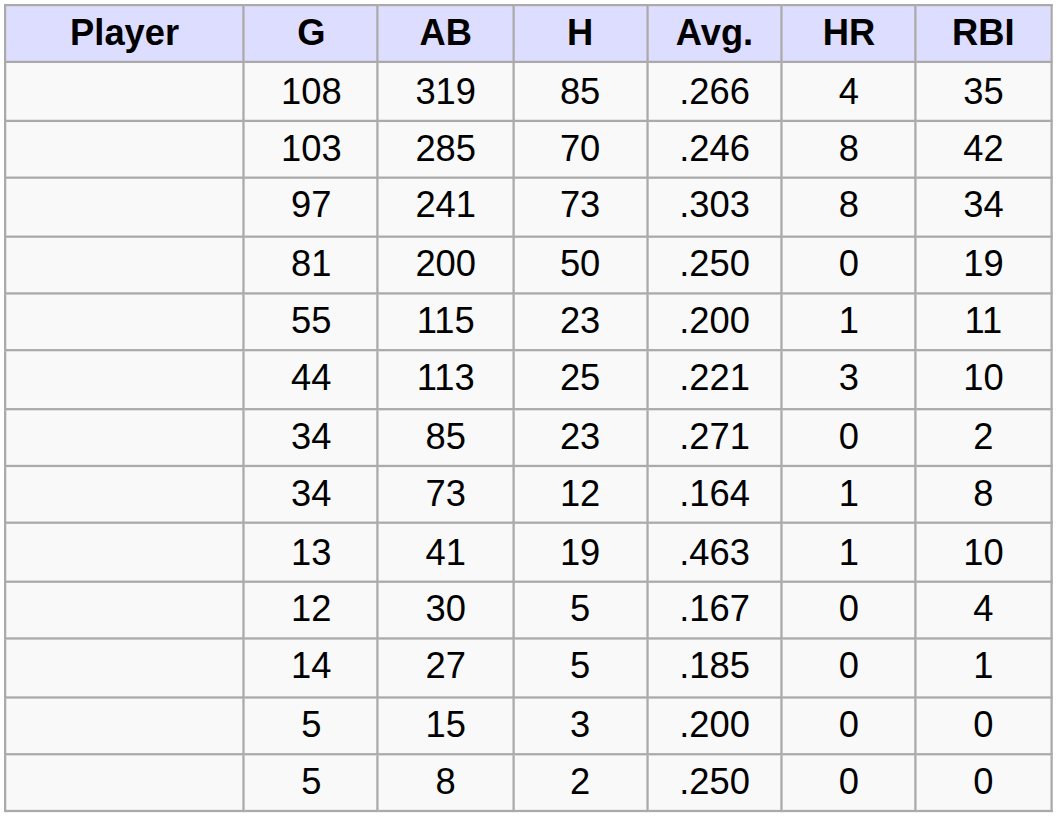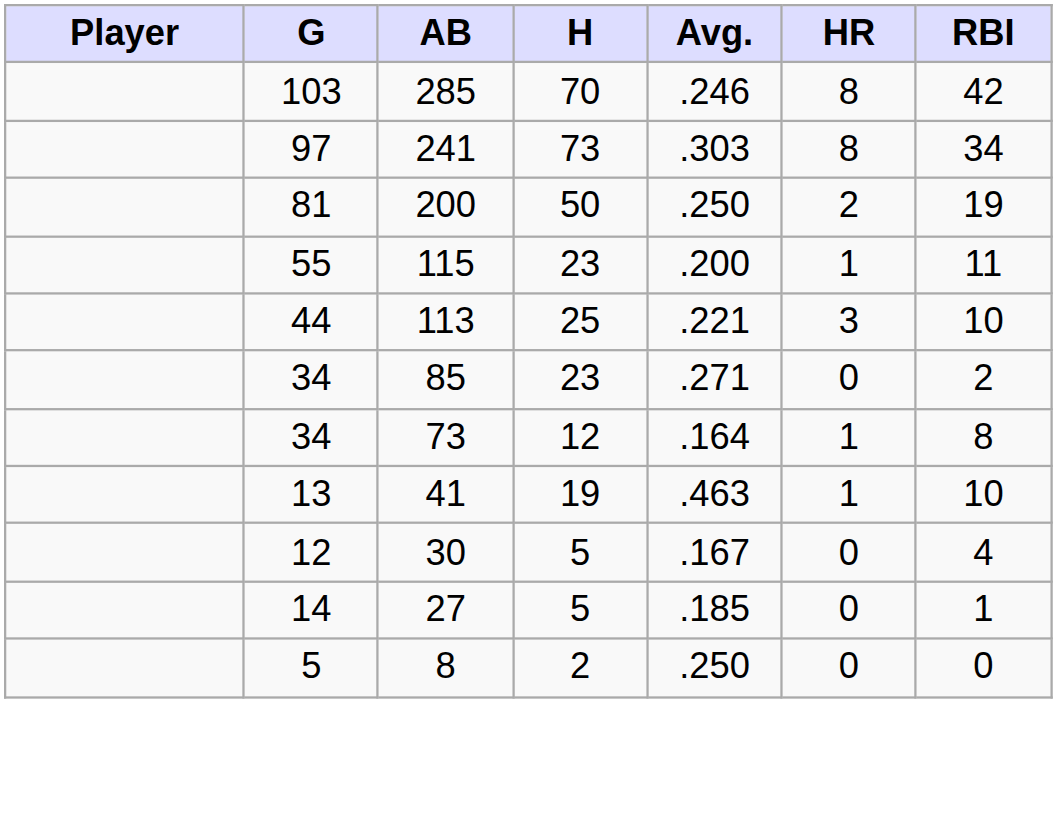- row: 108 | 319 | 85 | .266 | 4 | 35
200 | HR: 0 -> 2
- row: 5 | 15 | 3 | .200 | 0 | 0
